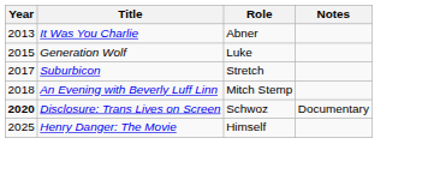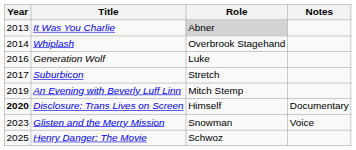It Was You Charlie | Role: no background -> lightgrey background
+ row: 2014 | Whiplash | Overbrook Stagehand
Generation Wolf | Year: 2015 -> 2016
An Evening with Beverly Luff Linn | Year: 2018 -> 2019
Disclosure: Trans Lives on Screen | Role: Schwoz -> Himself
+ row: 2023 | Glisten and the Merry Mission | Snowman | Voice
Henry Danger: The Movie | Role: Himself -> Schwoz
